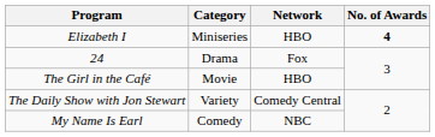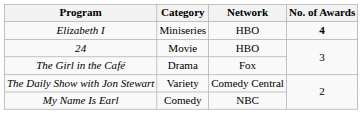24 | Category: Drama -> Movie
24 | Network: Fox -> HBO
The Girl in the Café | Category: Movie -> Drama
The Girl in the Café | Network: HBO -> Fox
